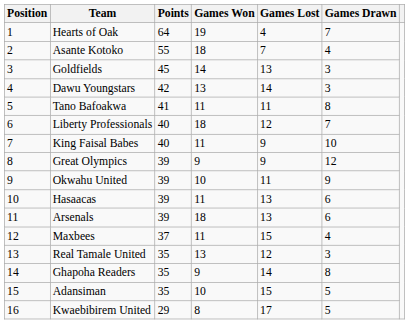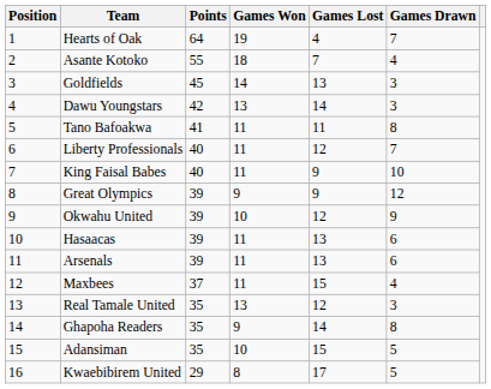Liberty Professionals | Games Won: 18 -> 11
Okwahu United | Games Lost: 11 -> 12
Arsenals | Games Won: 18 -> 11
